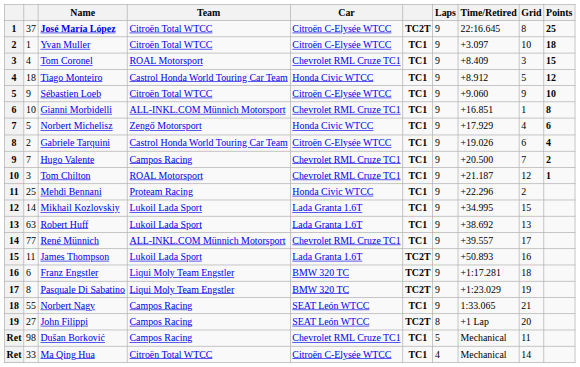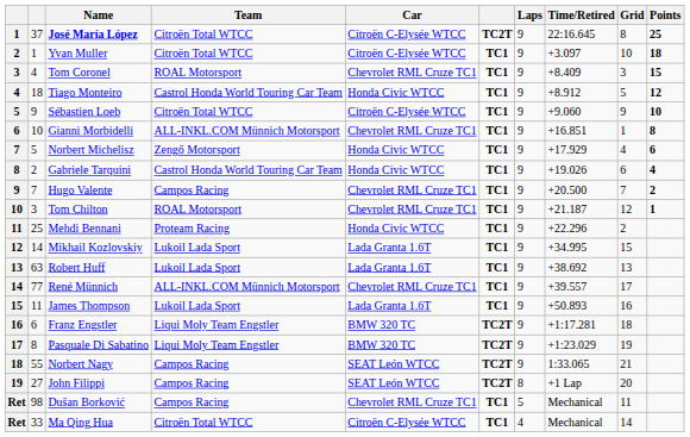Gabriele Tarquini | Car: Citroën C-Elysée WTCC -> Honda Civic WTCC
James Thompson | column 6: TC2T -> TC1
Norbert Nagy | column 6: TC1 -> TC2T
